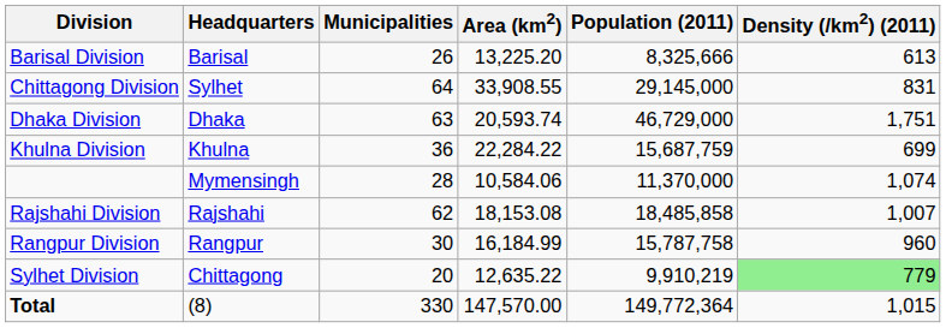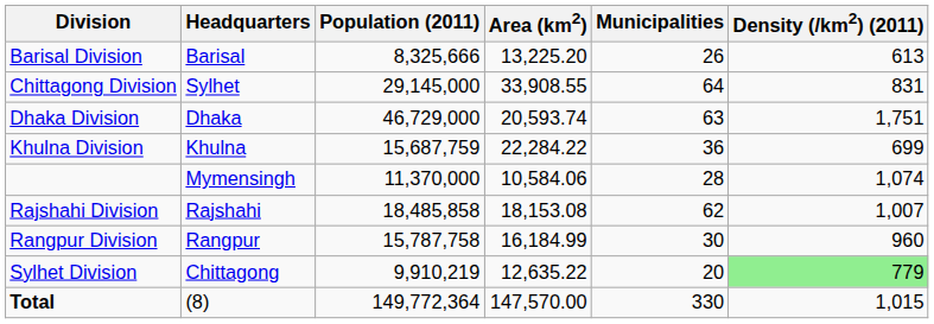columns swapped: Municipalities <-> Population (2011)
